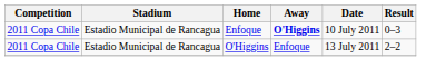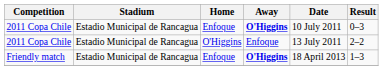+ row: Friendly match | Estadio Municipal de Rancagua | Enfoque | O'Higgins | 18 April 2013 | 1–3
